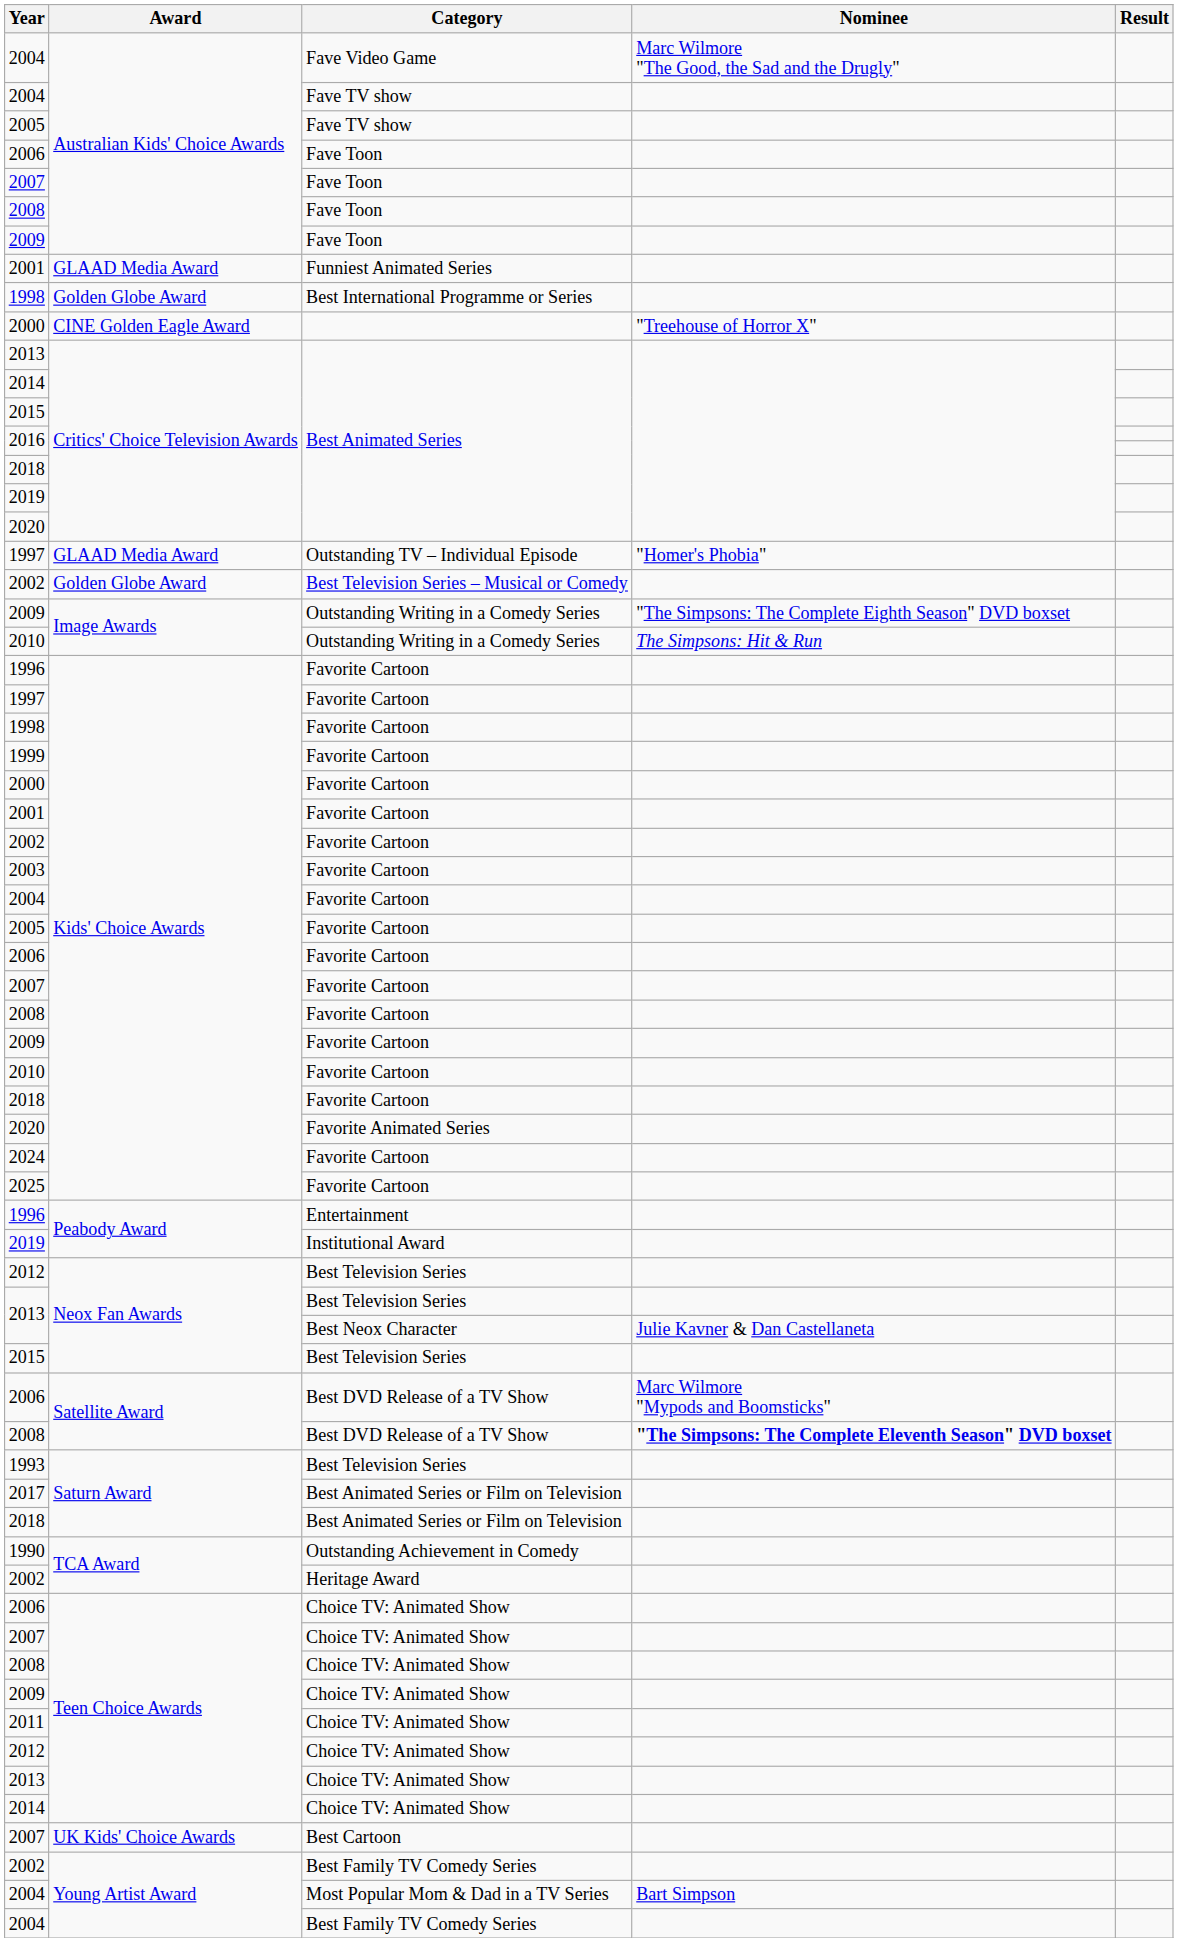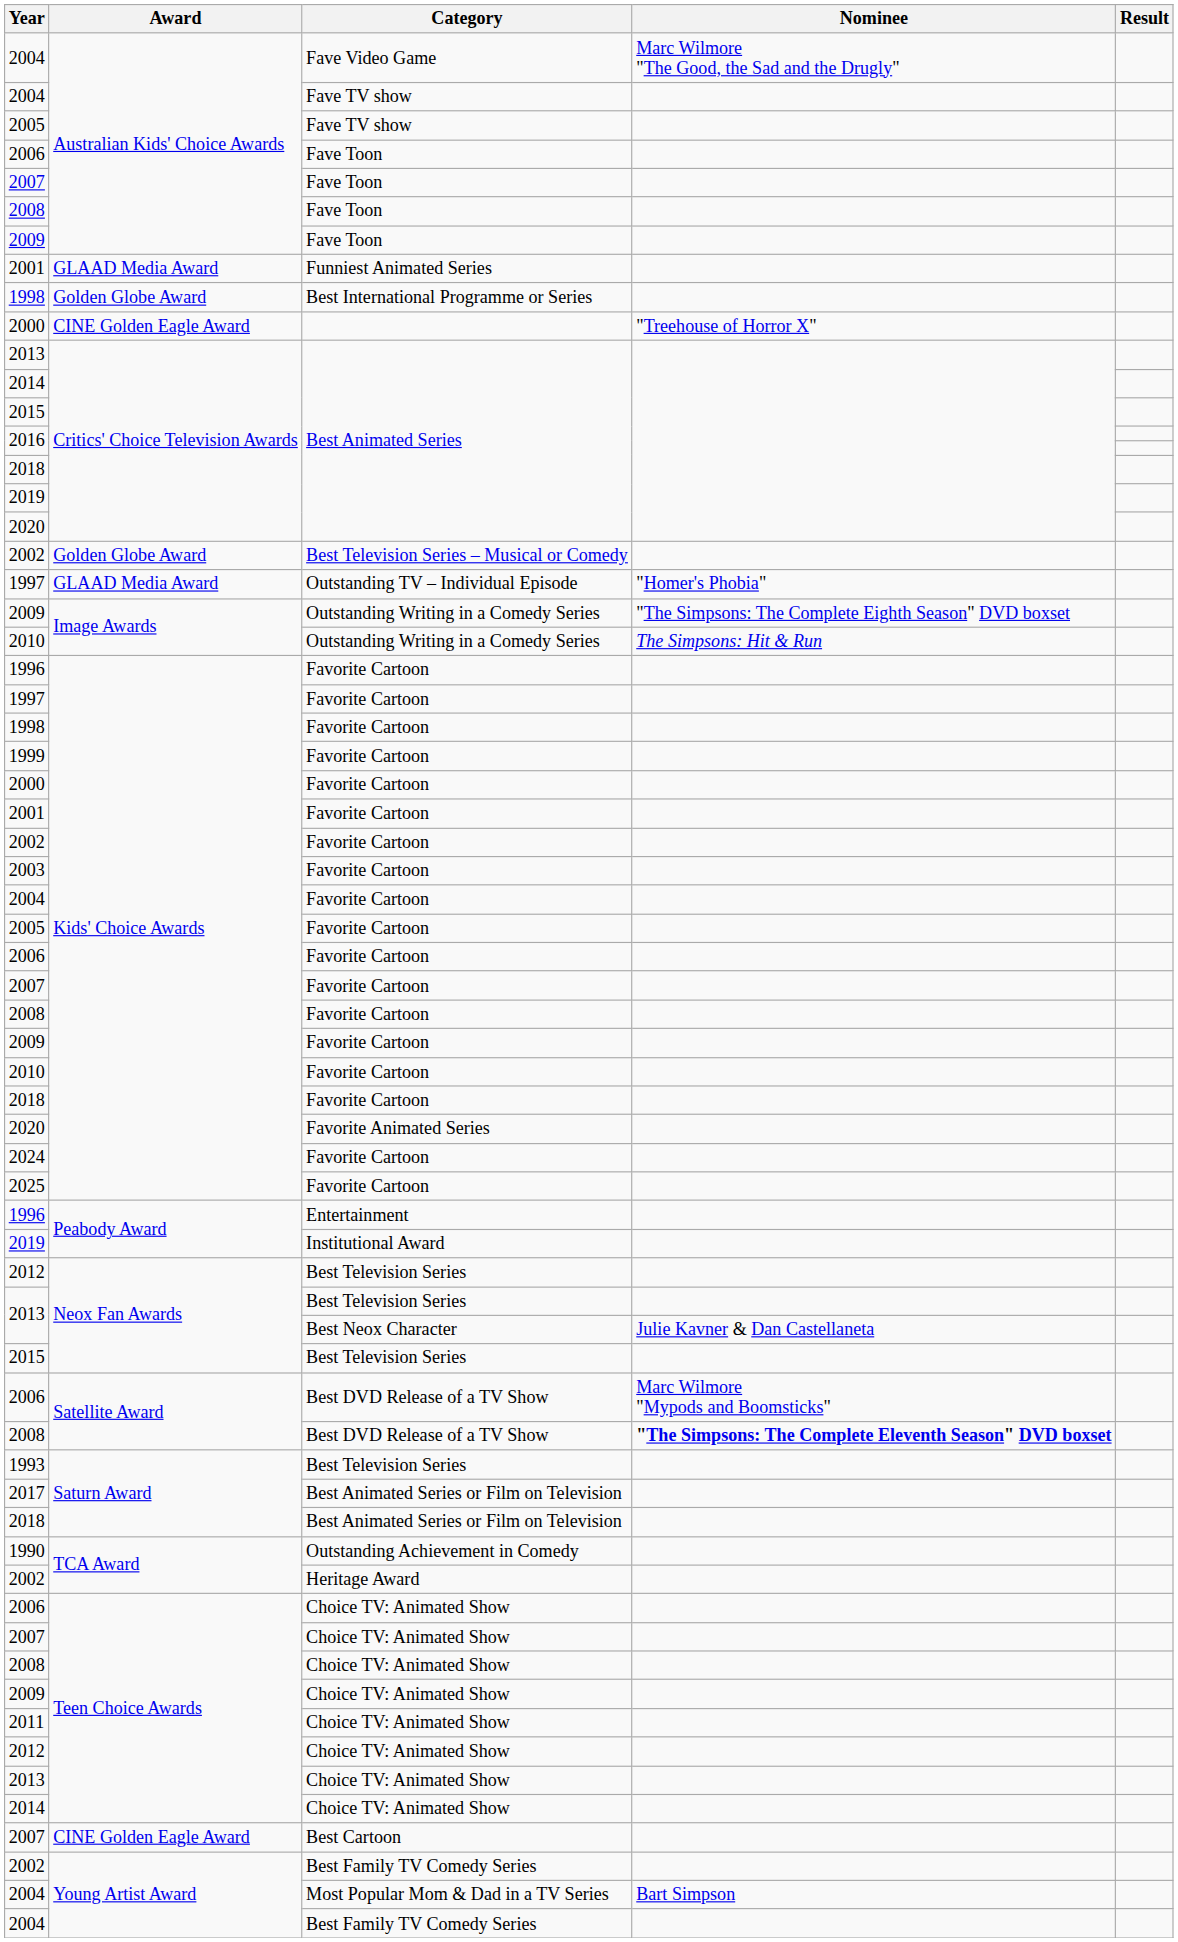rows swapped: 1997 / Outstanding TV – Individual Episode <-> 2002 / Best Television Series – Musical or Comedy
2007 / Best Cartoon | Award: UK Kids' Choice Awards -> CINE Golden Eagle Award
